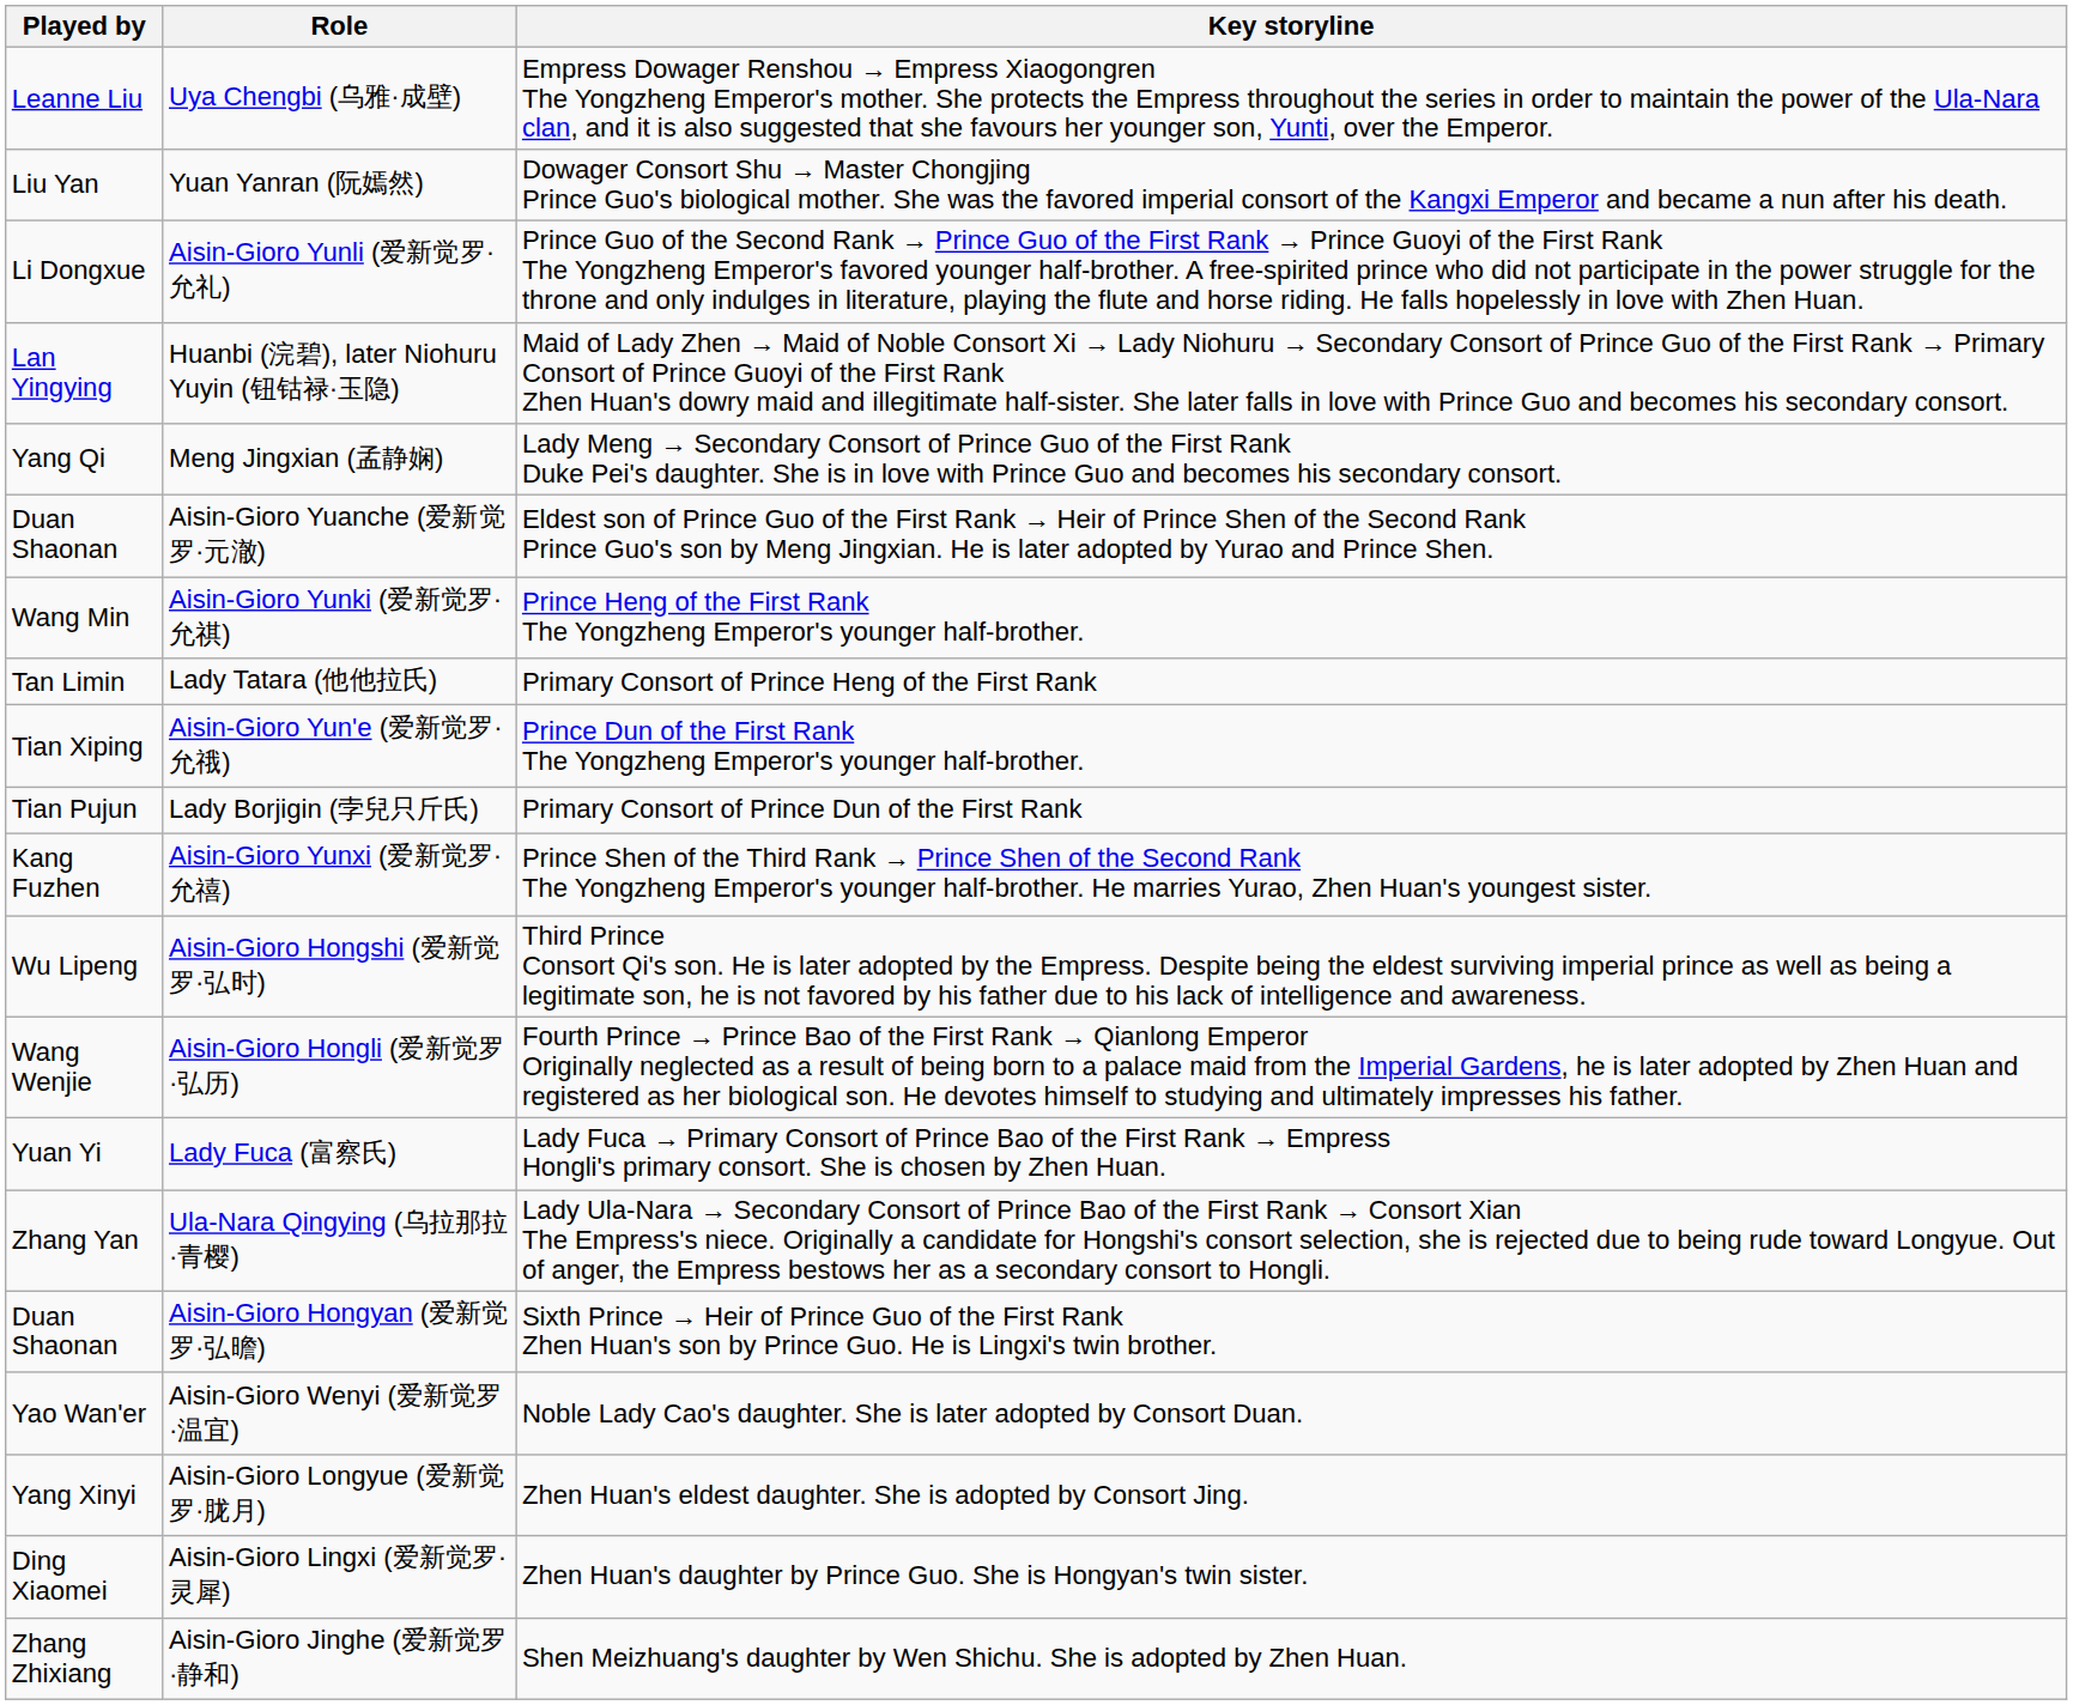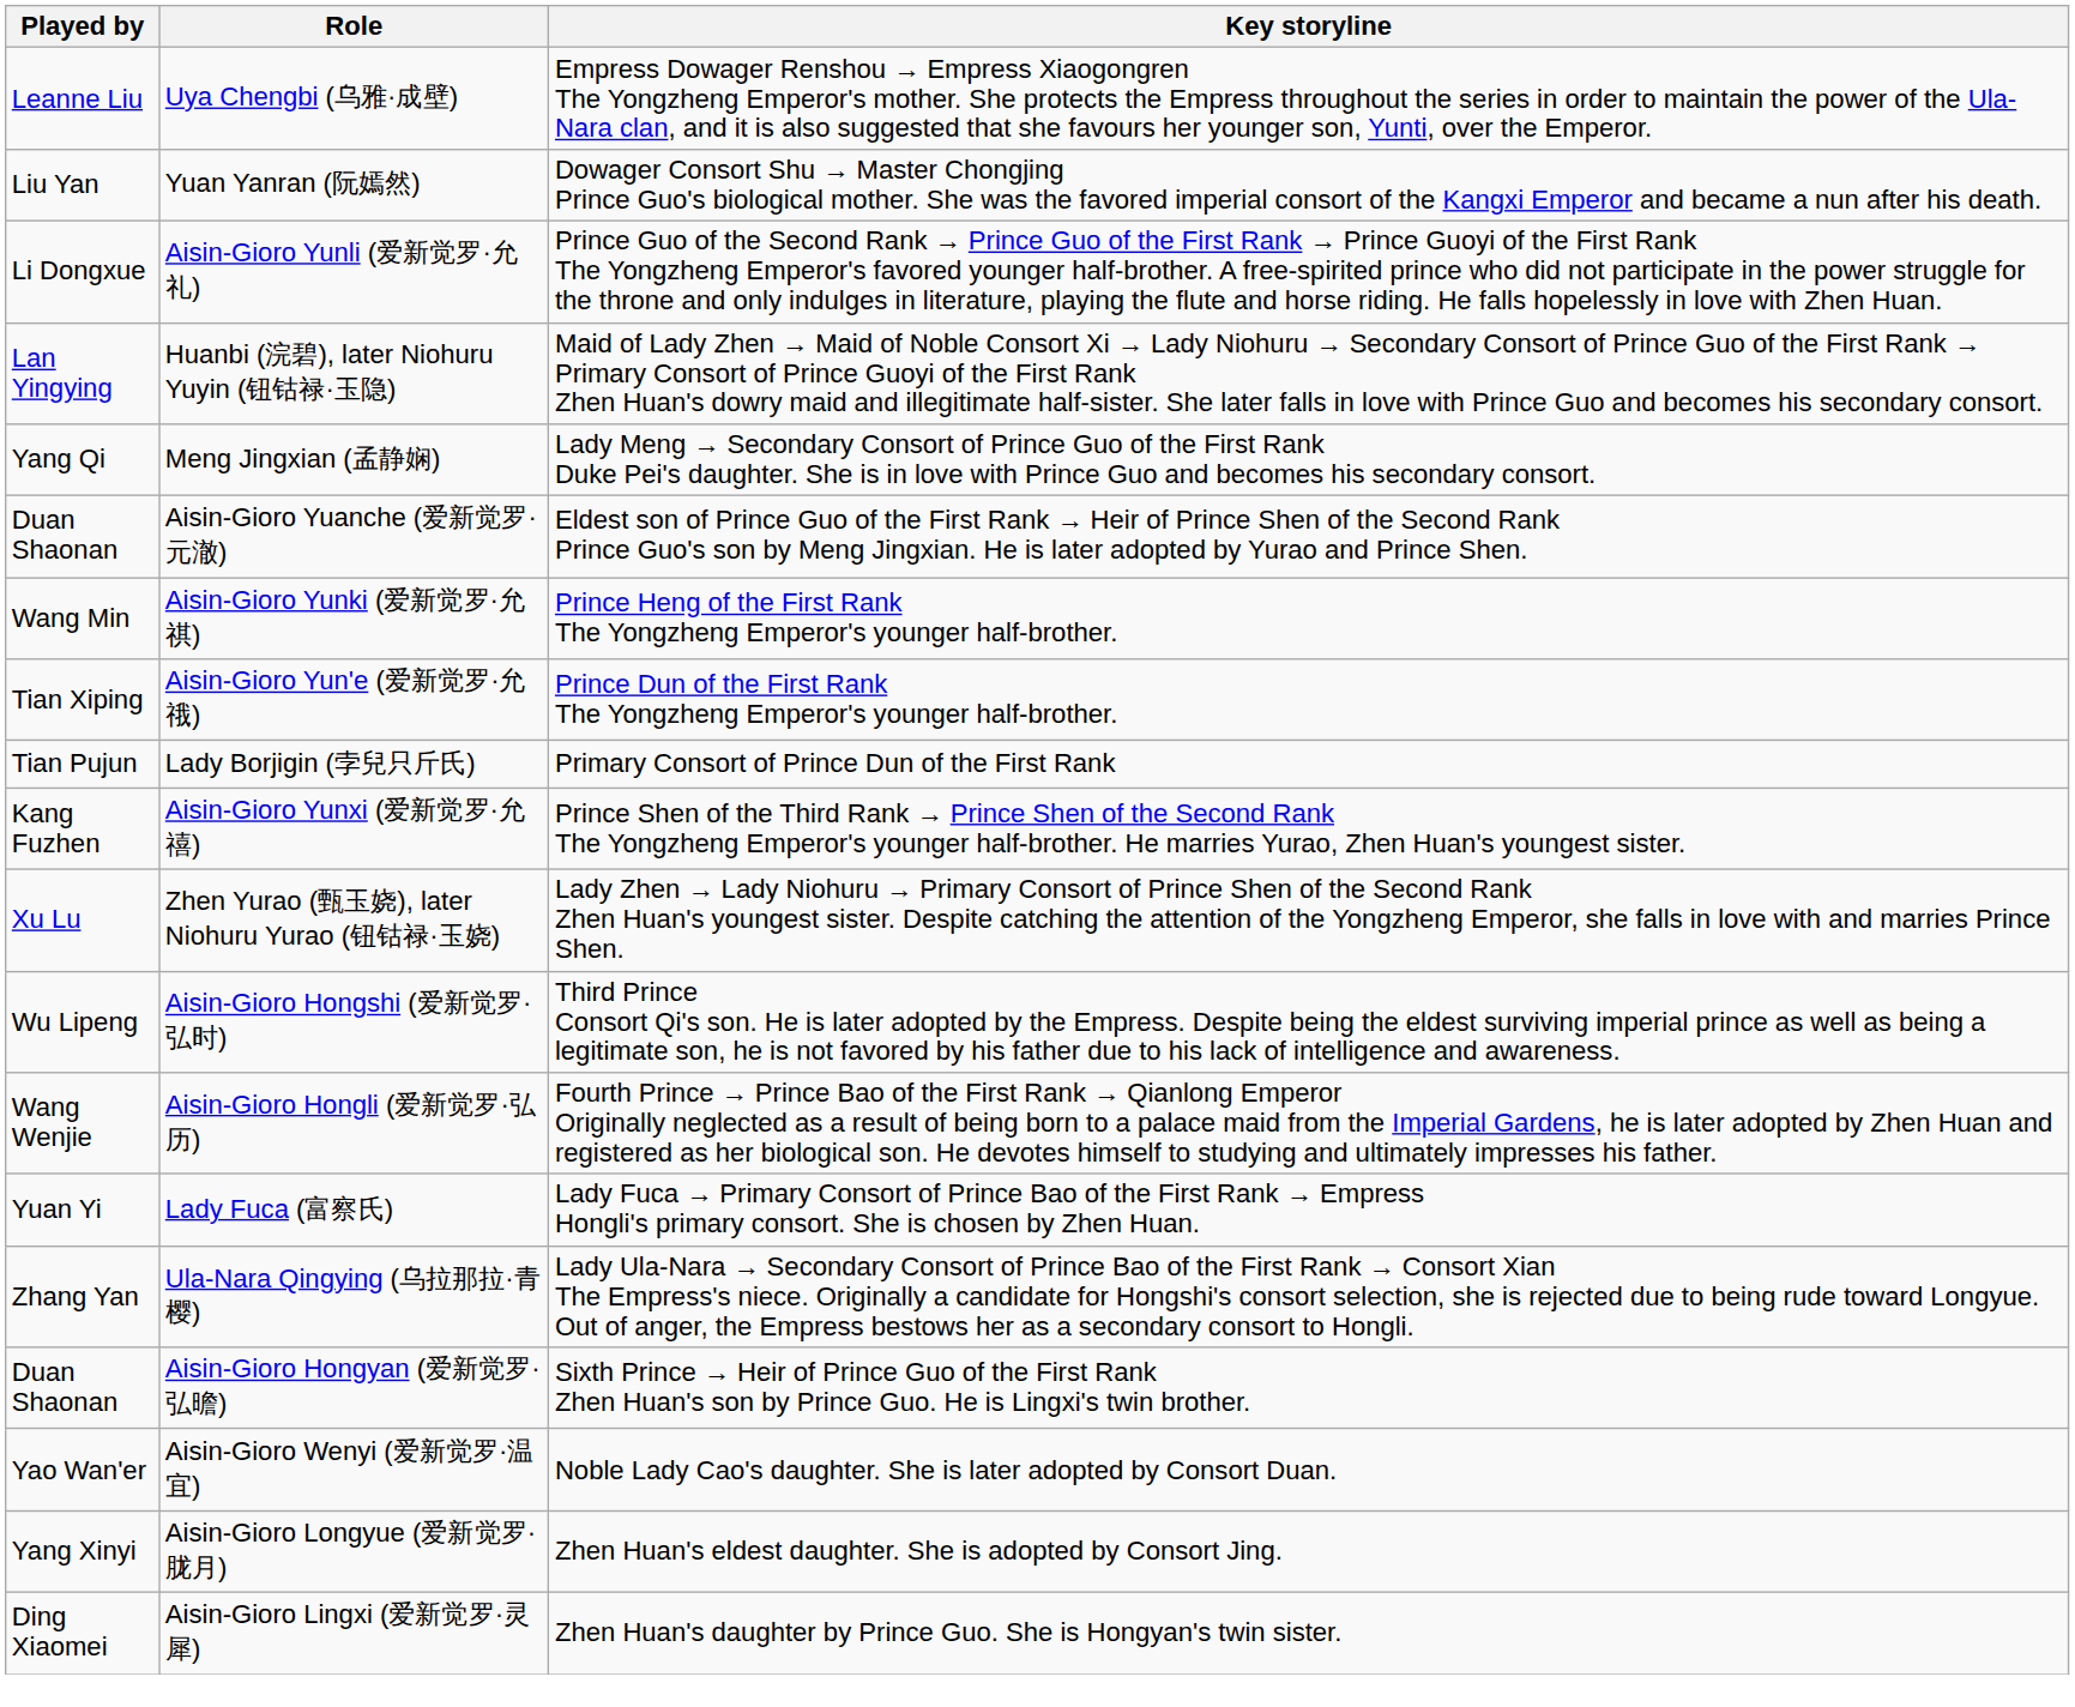- row: Tan Limin | Lady Tatara (他他拉氏) | Primary Consort of Prince Heng of the First Rank
+ row: Xu Lu | Zhen Yurao (甄玉娆), later Niohuru Yurao (钮钴禄·玉娆) | Lady Zhen → Lady Niohuru → Primary Consort of Prince Shen of the Second Rank Zhen Huan's youngest sister. Despite catching the attention of the Yongzheng Emperor, she falls in love with and marries Prince Shen.
- row: Zhang Zhixiang | Aisin-Gioro Jinghe (爱新觉罗·静和) | Shen Meizhuang's daughter by Wen Shichu. She is adopted by Zhen Huan.
